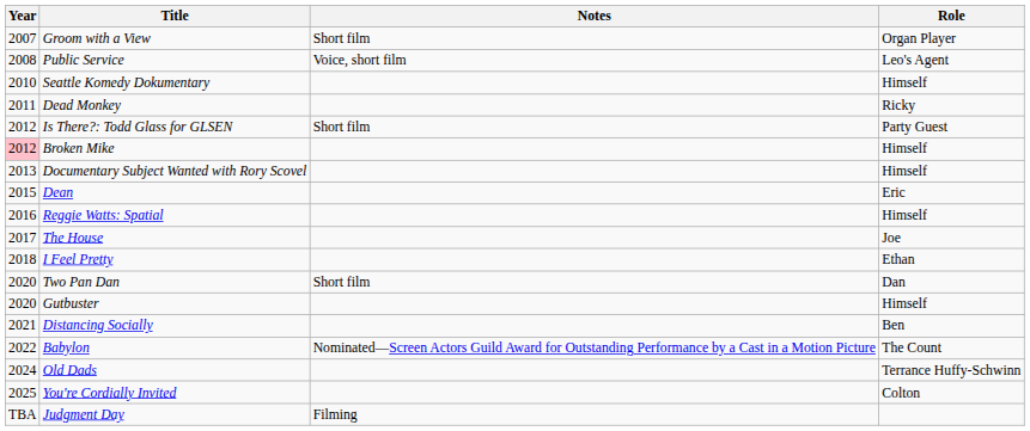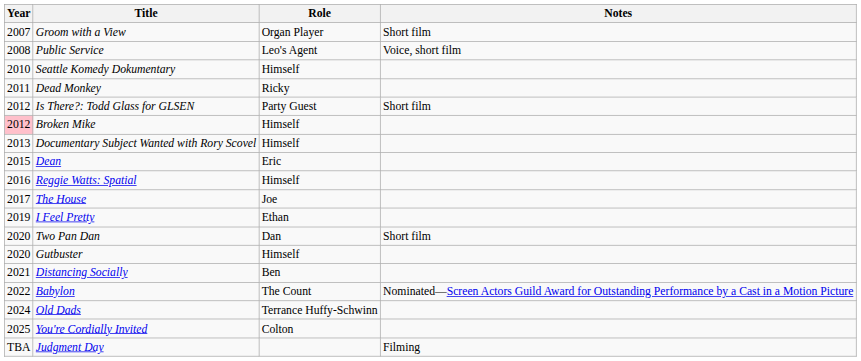columns swapped: Role <-> Notes
I Feel Pretty | Year: 2018 -> 2019
